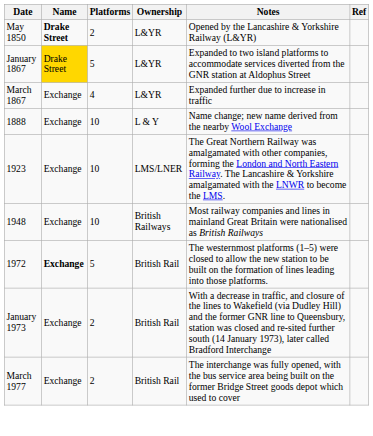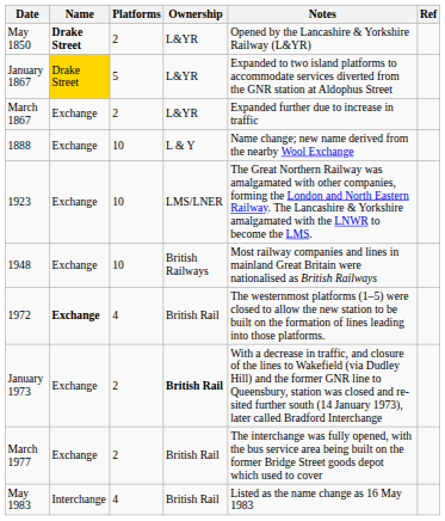March 1867 | Platforms: 4 -> 2
1972 | Platforms: 5 -> 4
January 1973 | Ownership: normal -> bold
+ row: May 1983 | Interchange | 4 | British Rail | Listed as the name change as 16 May 1983
